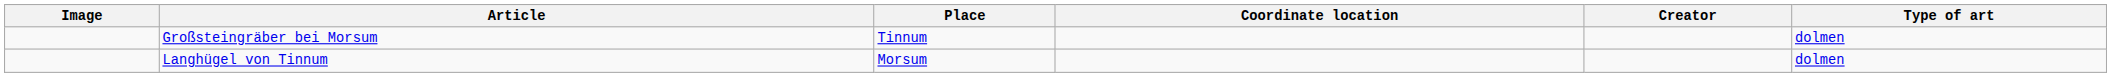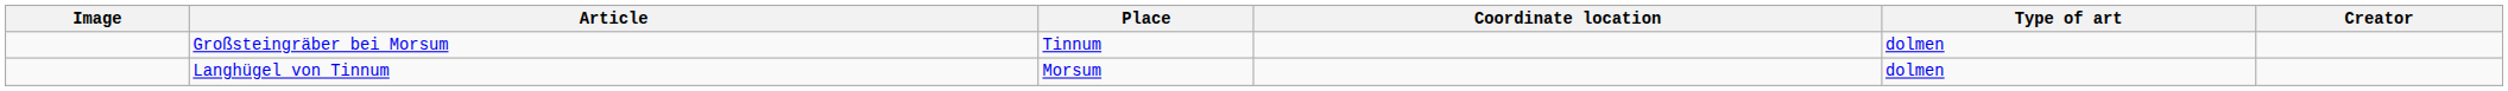columns swapped: Creator <-> Type of art
